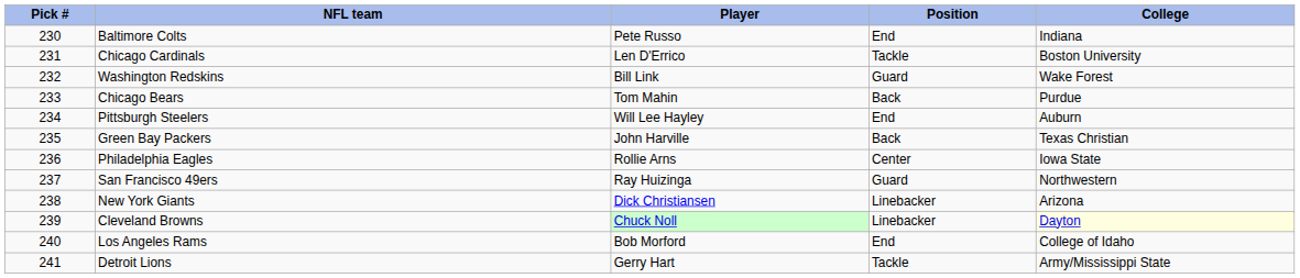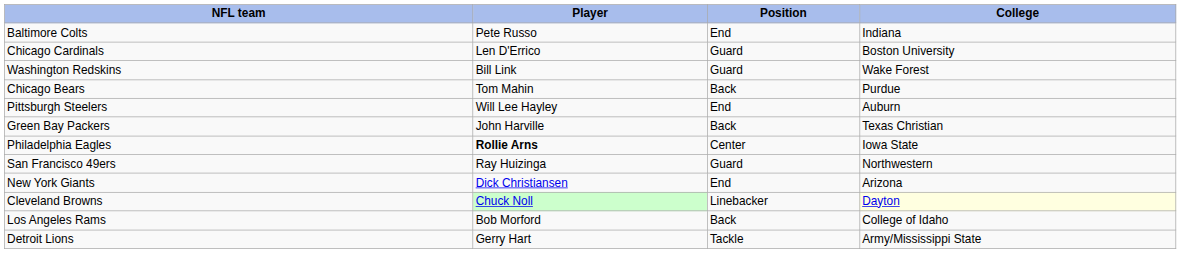- column: Pick # | 230 | 231 | 232 | 233 | 234 | 235 | 236 | 237 | 238 | 239 | 240 | 241
Chicago Cardinals | Position: Tackle -> Guard
Philadelphia Eagles | Player: normal -> bold
New York Giants | Position: Linebacker -> End
Los Angeles Rams | Position: End -> Back
